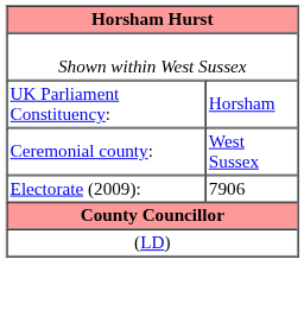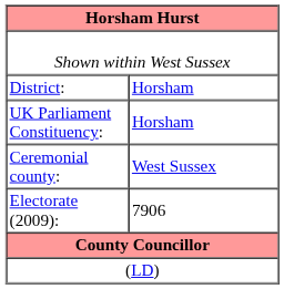+ row: District: | Horsham
